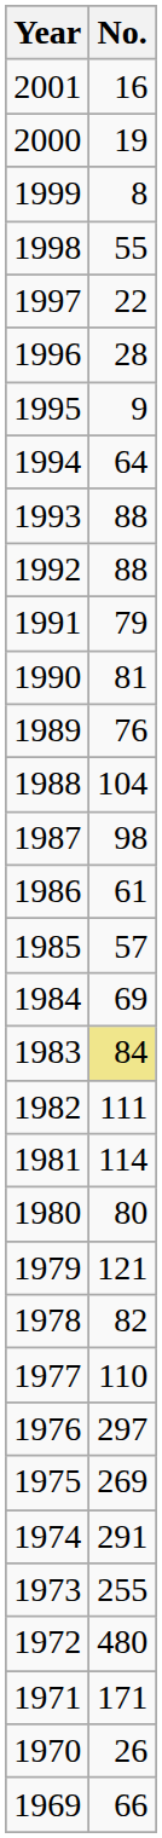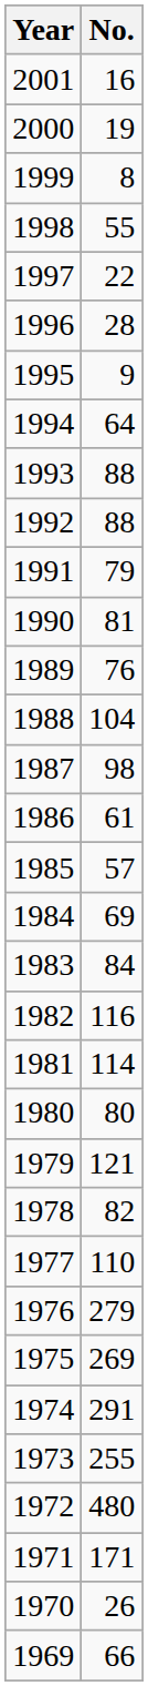1983 | No.: khaki background -> no background
1982 | No.: 111 -> 116
1976 | No.: 297 -> 279
